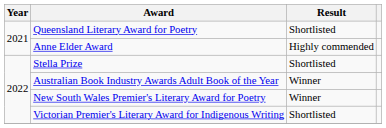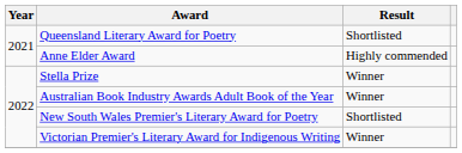Stella Prize | Result: Shortlisted -> Winner
New South Wales Premier's Literary Award for Poetry | Result: Winner -> Shortlisted
Victorian Premier's Literary Award for Indigenous Writing | Result: Shortlisted -> Winner
